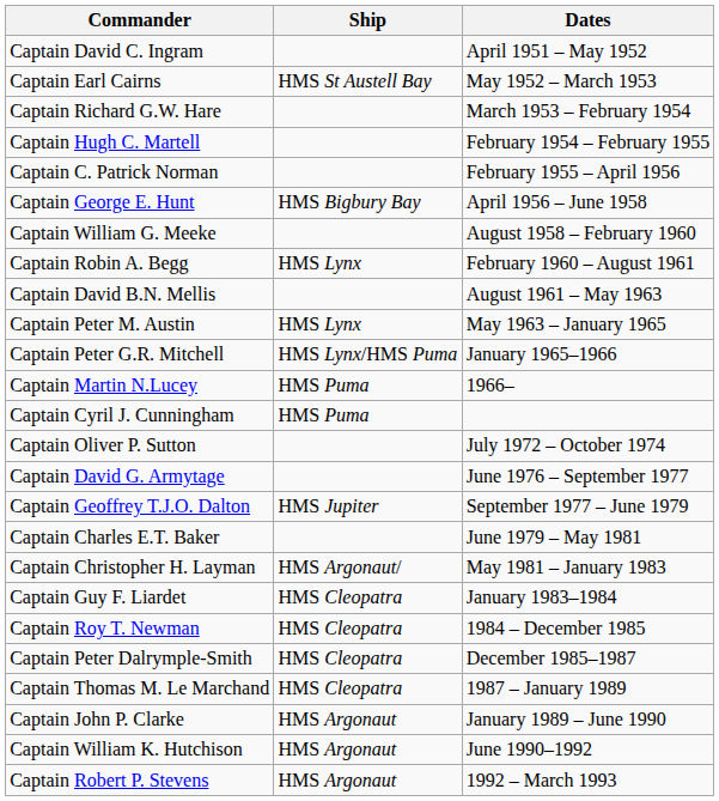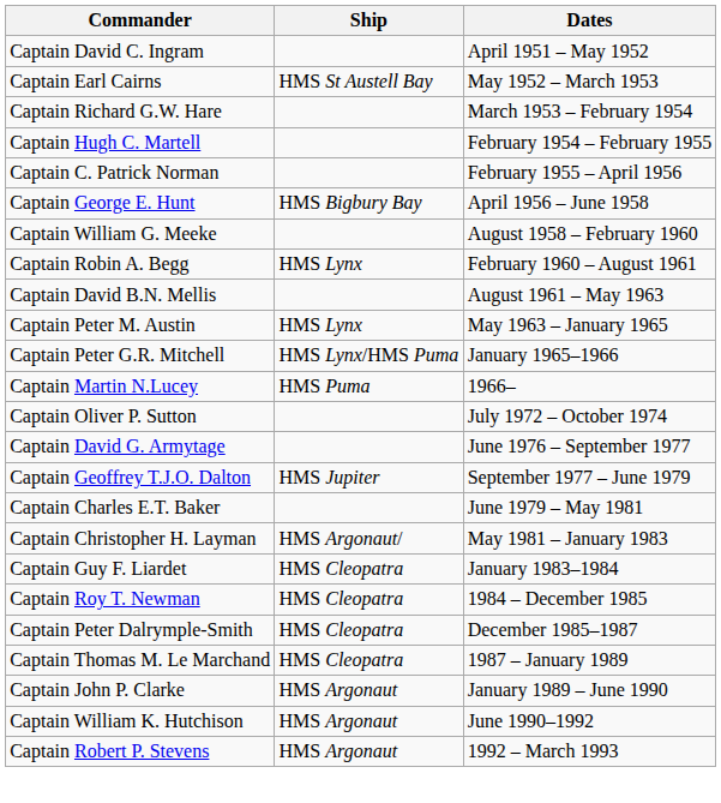- row: Captain Cyril J. Cunningham | HMS Puma
